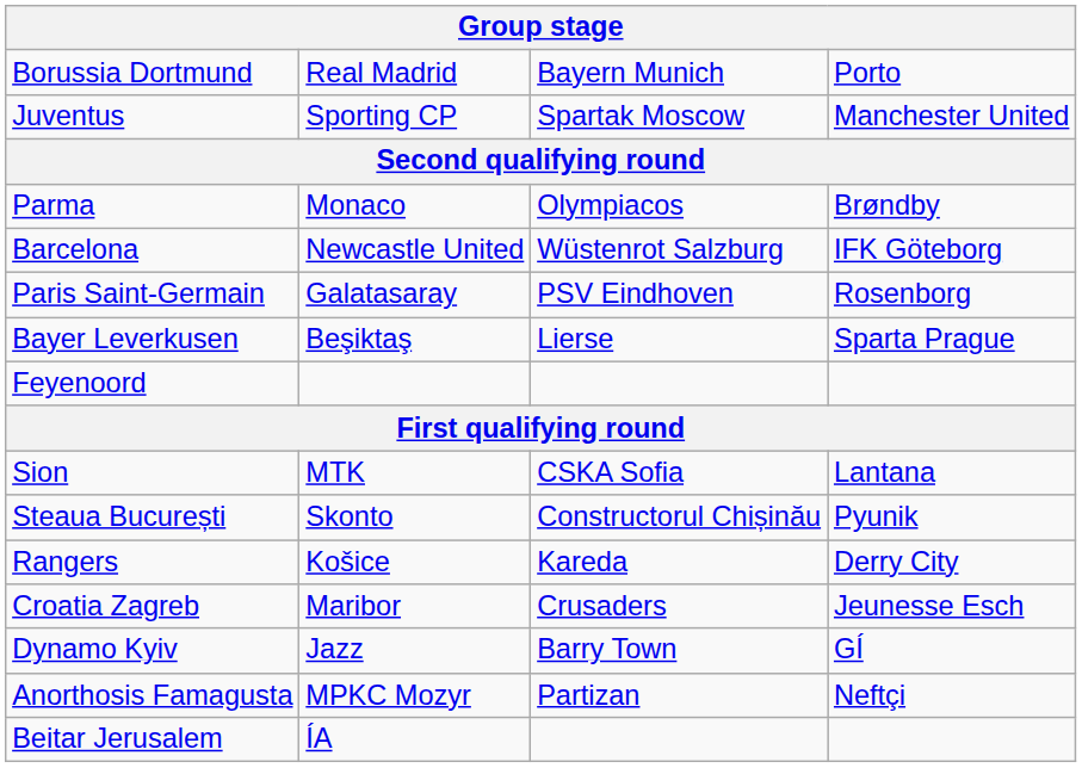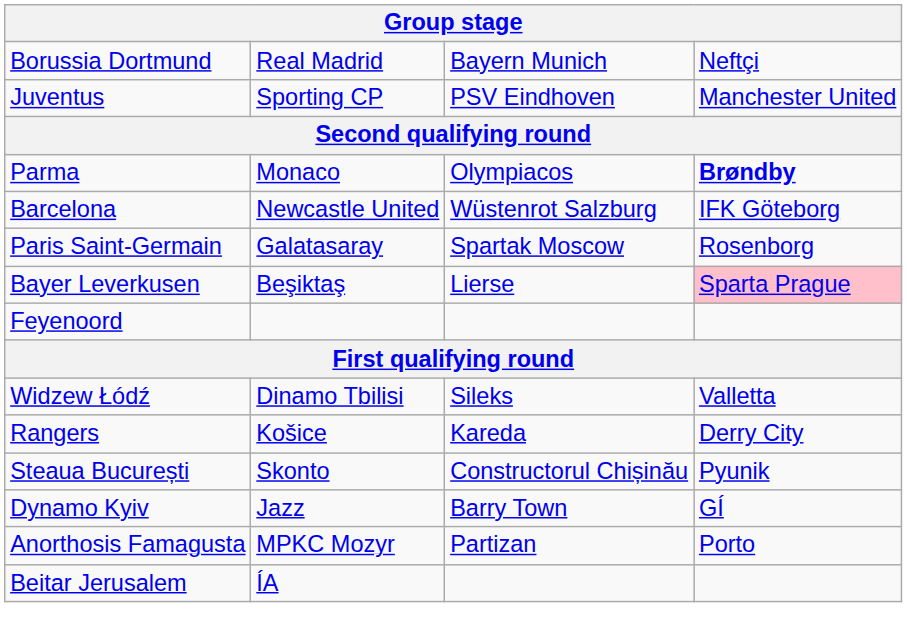Borussia Dortmund | column 4: Porto -> Neftçi
Juventus | column 3: Spartak Moscow -> PSV Eindhoven
Parma | column 4: normal -> bold
Paris Saint-Germain | column 3: PSV Eindhoven -> Spartak Moscow
Bayer Leverkusen | column 4: no background -> pink background
- row: Sion | MTK | CSKA Sofia | Lantana
+ row: Widzew Łódź | Dinamo Tbilisi | Sileks | Valletta
rows swapped: Rangers <-> Steaua București
- row: Croatia Zagreb | Maribor | Crusaders | Jeunesse Esch
Anorthosis Famagusta | column 4: Neftçi -> Porto
